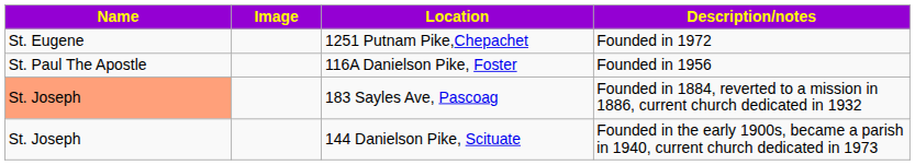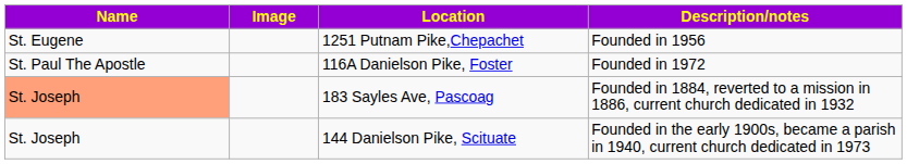1251 Putnam Pike,Chepachet | Description/notes: Founded in 1972 -> Founded in 1956
116A Danielson Pike, Foster | Description/notes: Founded in 1956 -> Founded in 1972
